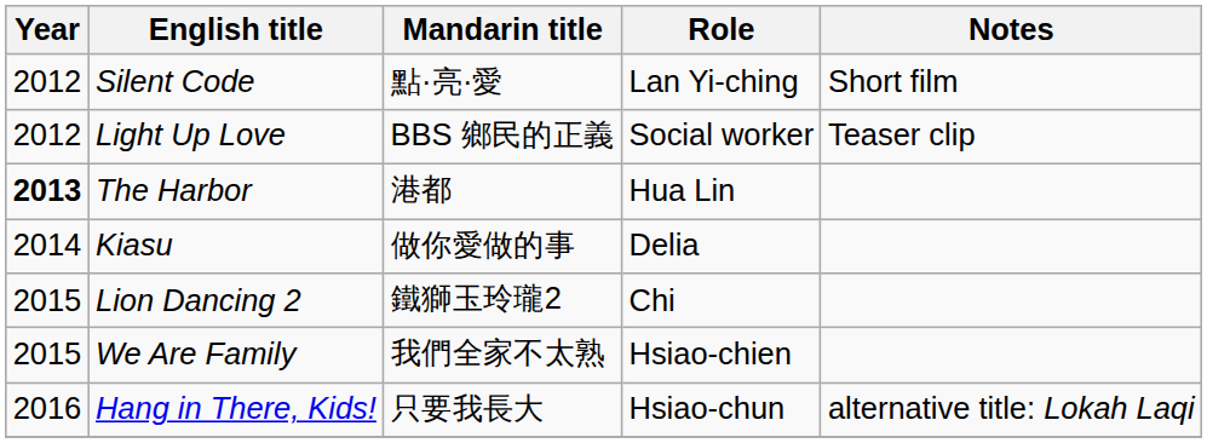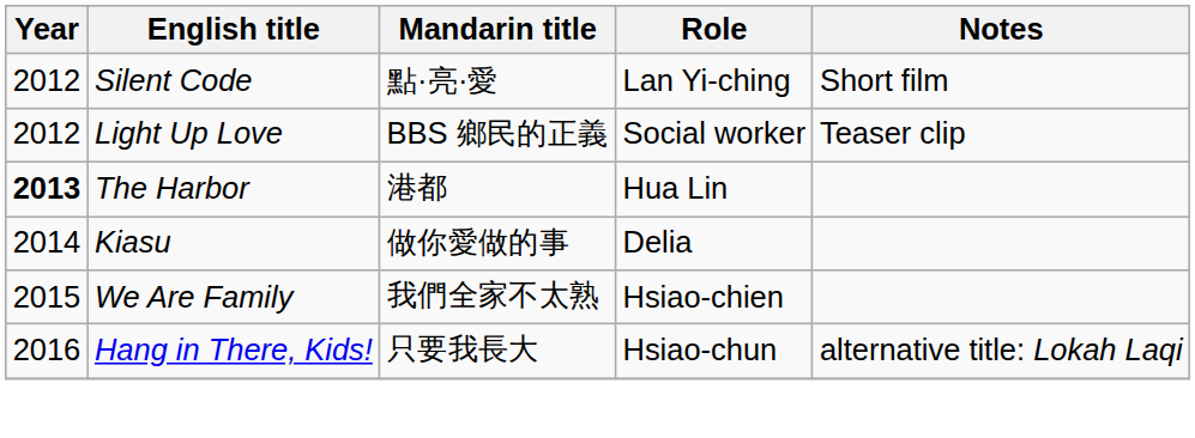- row: 2015 | Lion Dancing 2 | 鐵獅玉玲瓏2 | Chi
